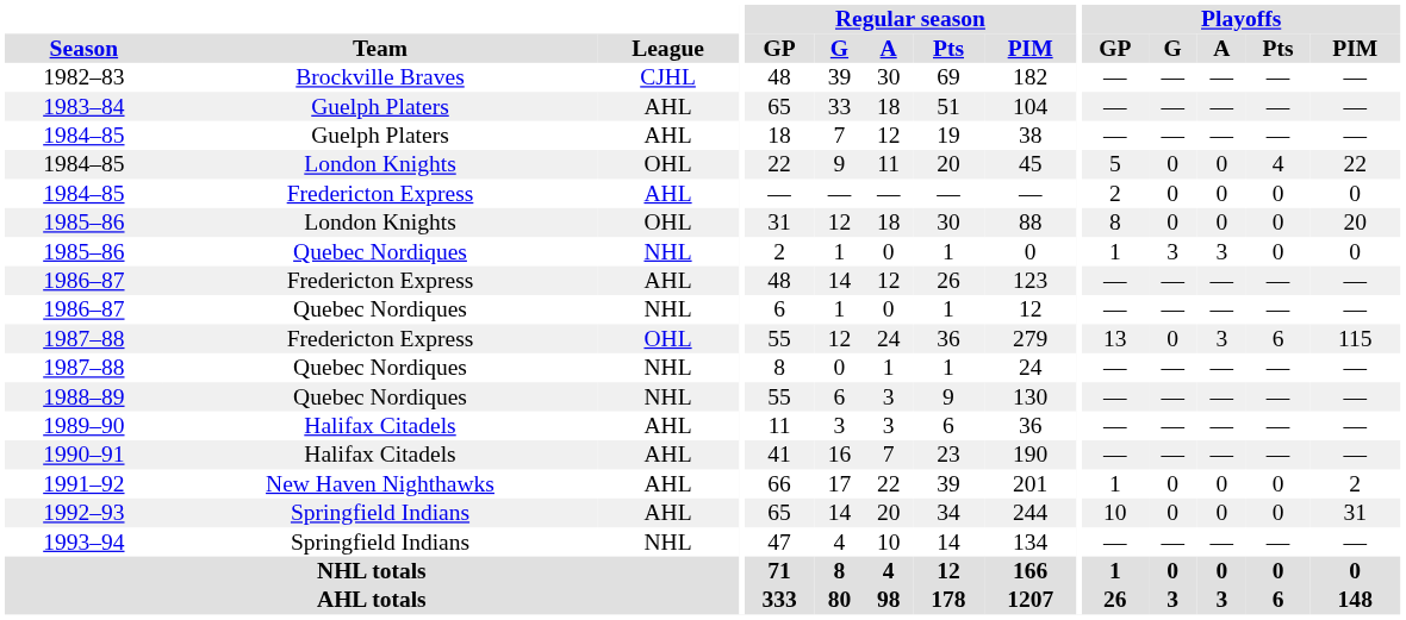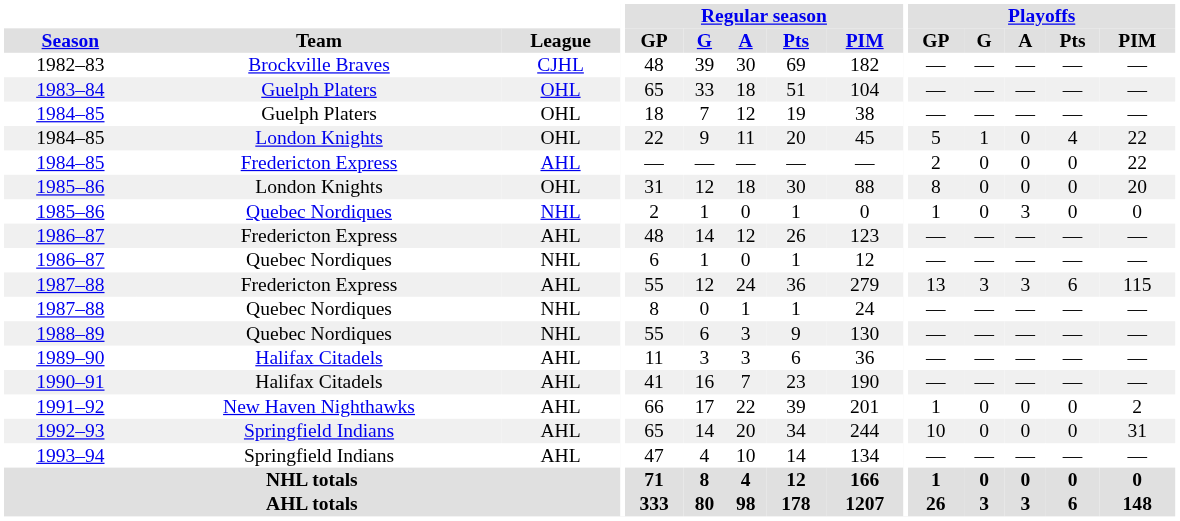1983–84 | League: AHL -> OHL
1984–85 / Guelph Platers | League: AHL -> OHL
1984–85 / London Knights | Playoffs / G: 0 -> 1
1984–85 / Fredericton Express | Playoffs / PIM: 0 -> 22
1985–86 / Quebec Nordiques | Playoffs / G: 3 -> 0
1987–88 / Fredericton Express | League: OHL -> AHL
1987–88 / Fredericton Express | Playoffs / G: 0 -> 3
1993–94 | League: NHL -> AHL
